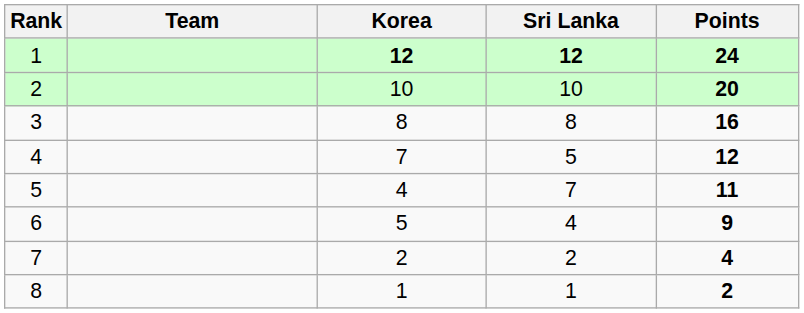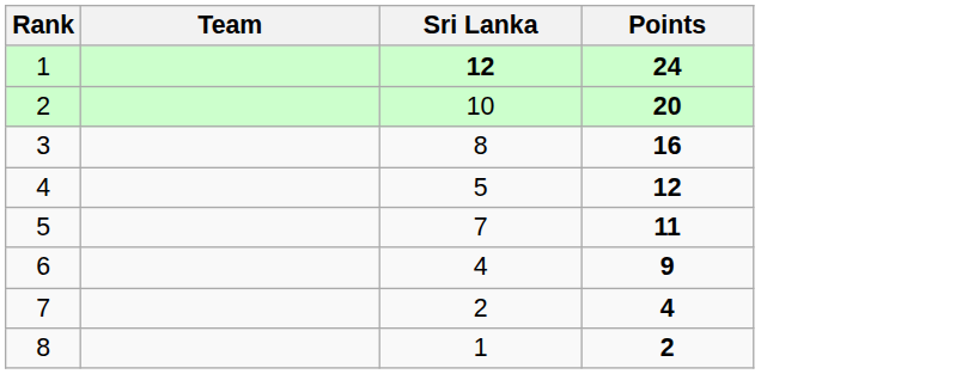- column: Korea | 12 | 10 | 8 | 7 | 4 | 5 | 2 | 1
